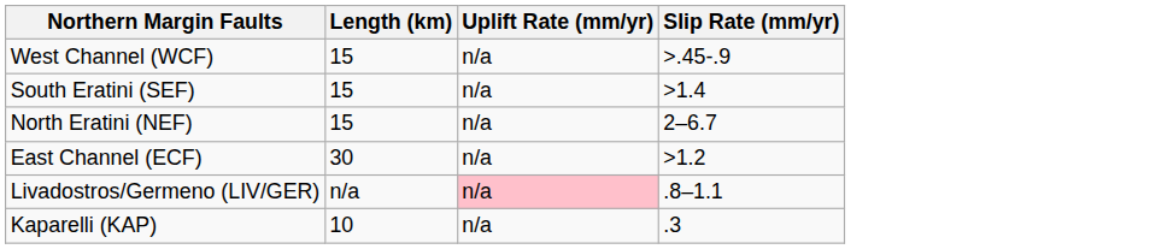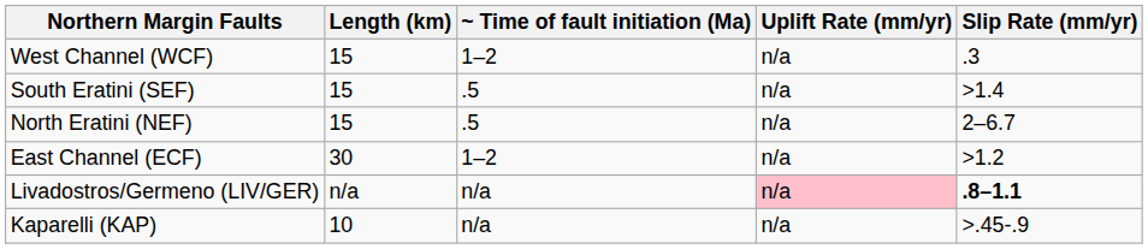+ column: ~ Time of fault initiation (Ma) | 1–2 | .5 | .5 | 1–2 | n/a | n/a
West Channel (WCF) | Slip Rate (mm/yr): >.45-.9 -> .3
Livadostros/Germeno (LIV/GER) | Slip Rate (mm/yr): normal -> bold
Kaparelli (KAP) | Slip Rate (mm/yr): .3 -> >.45-.9
